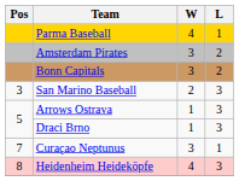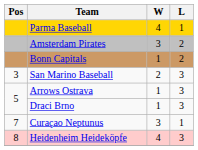Bonn Capitals | W: 3 -> 1
